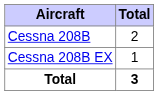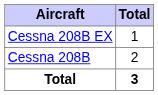rows swapped: Cessna 208B <-> Cessna 208B EX
